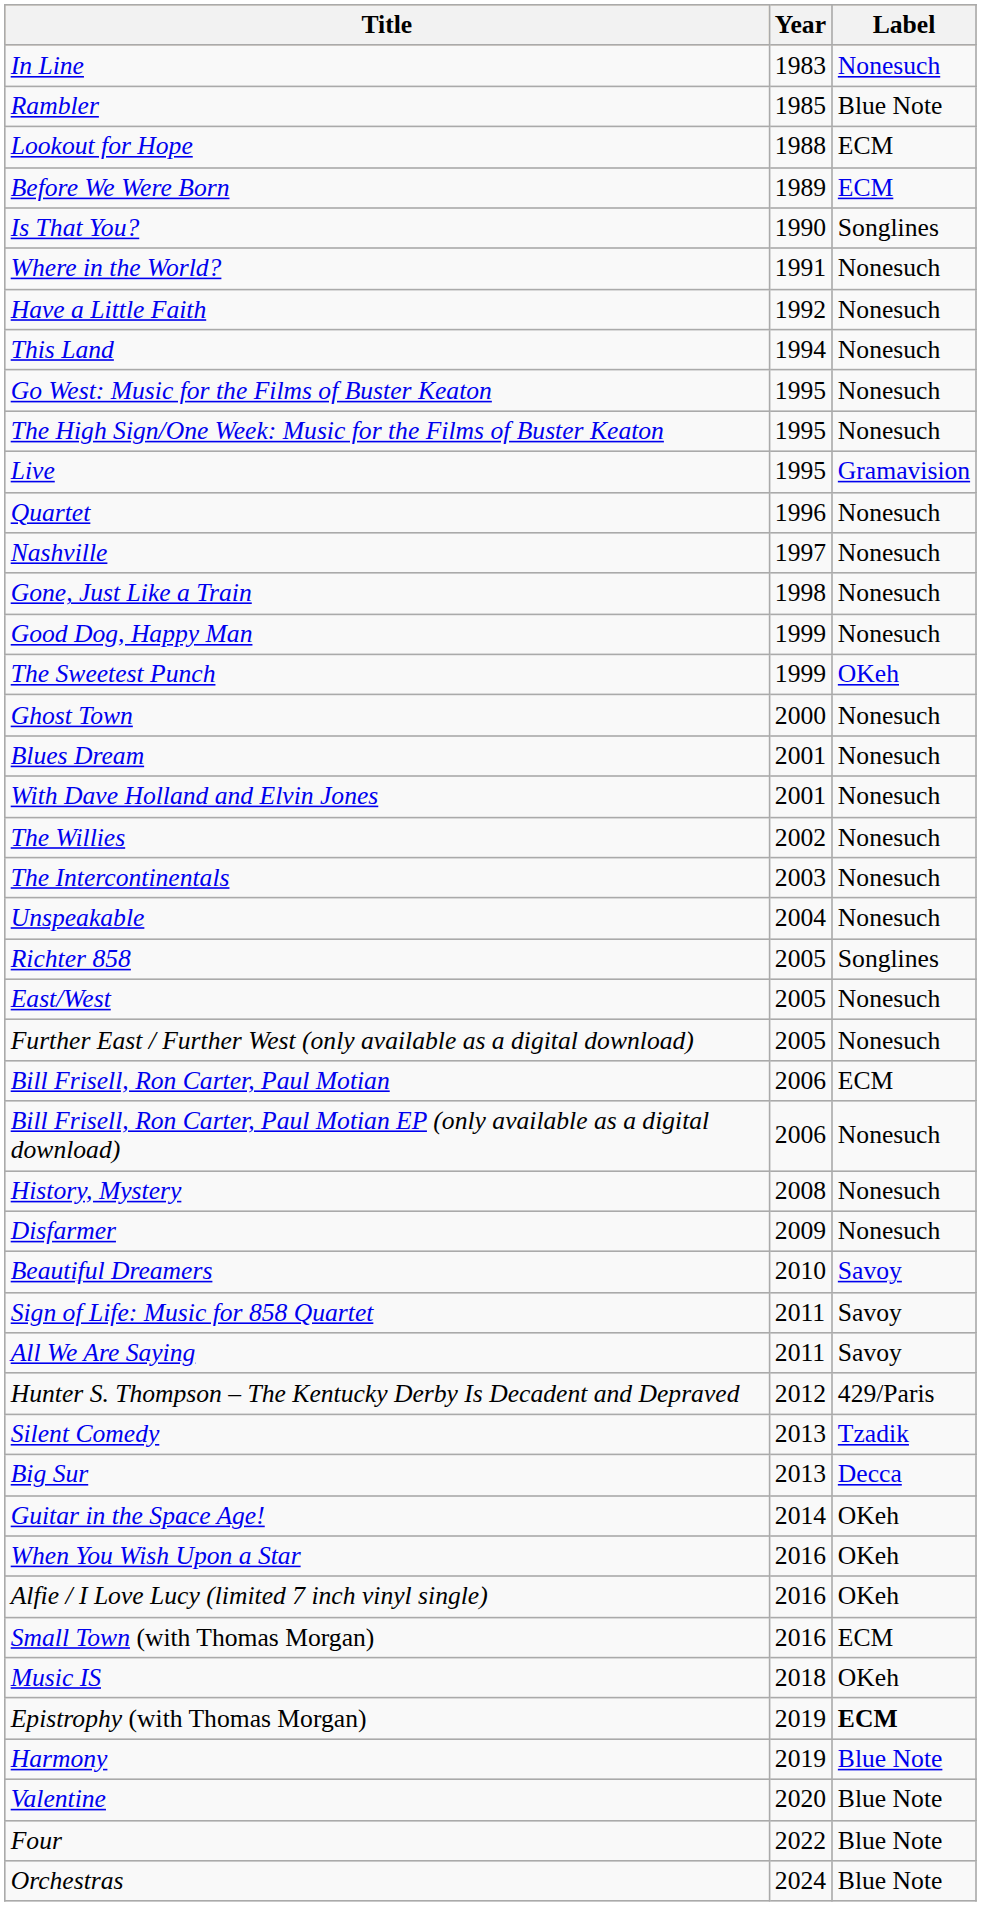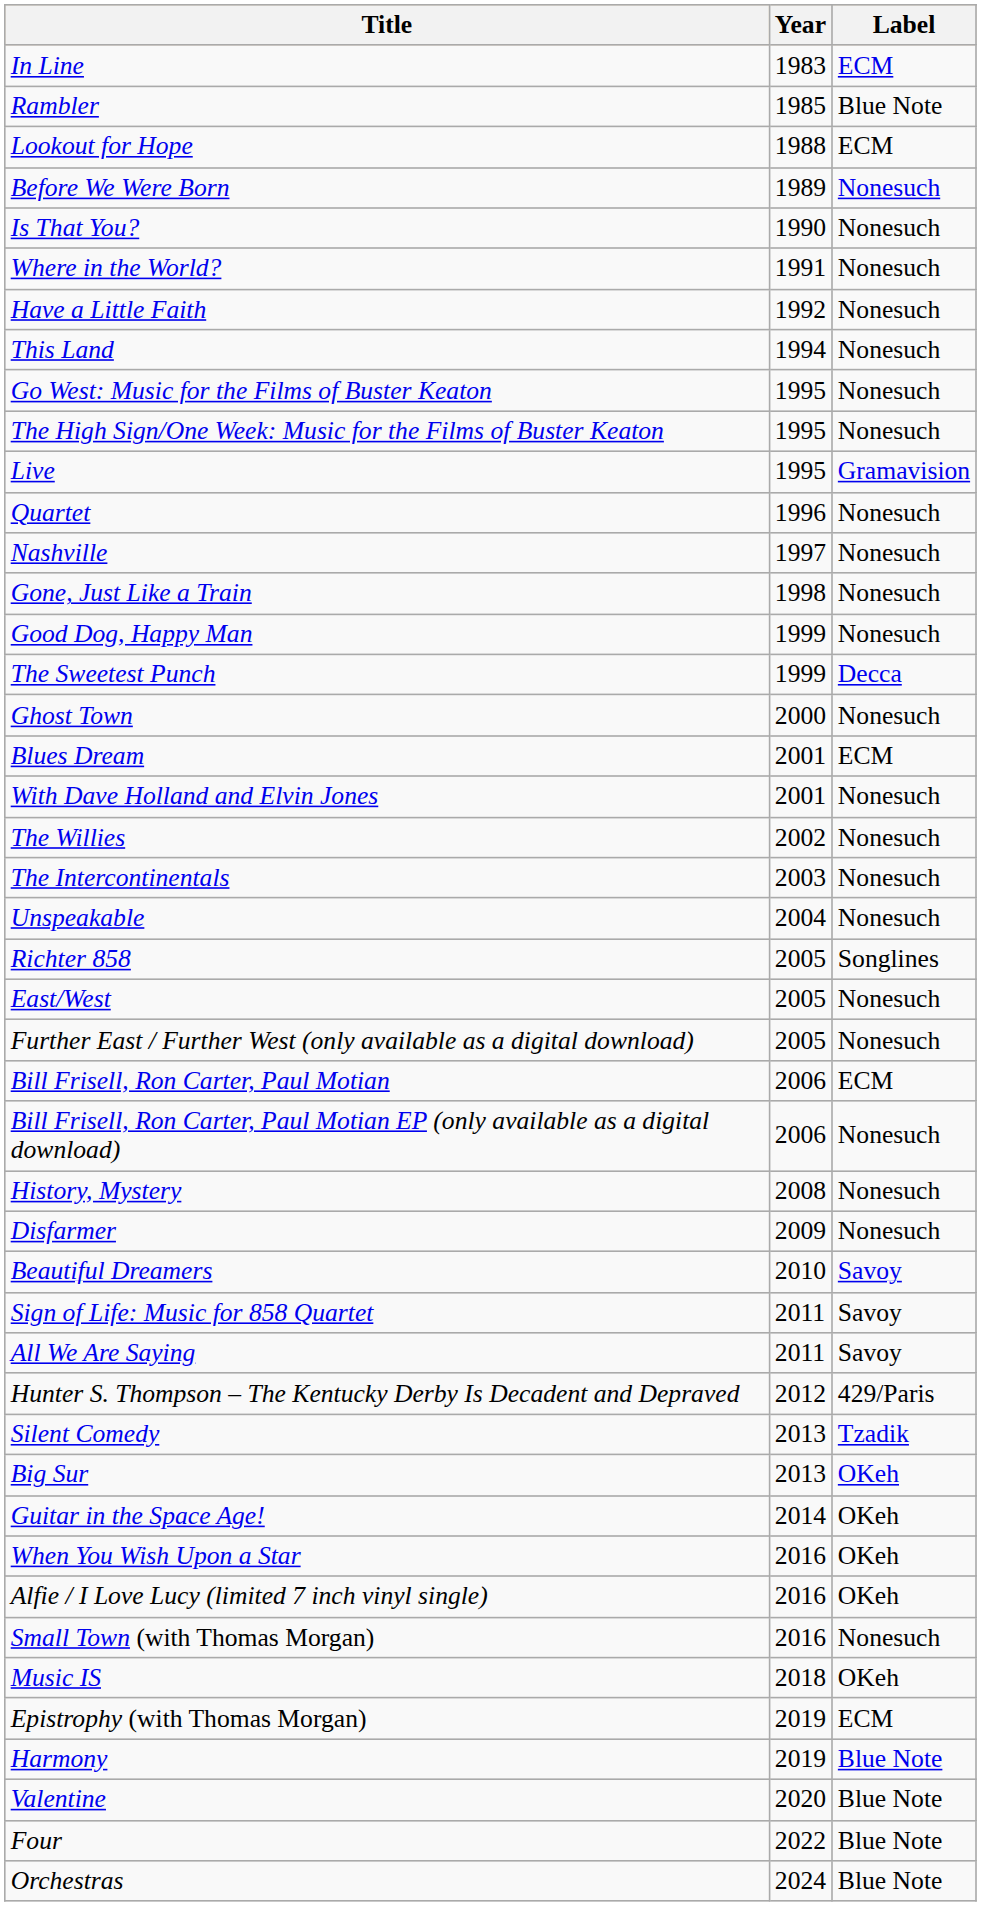In Line | Label: Nonesuch -> ECM
Before We Were Born | Label: ECM -> Nonesuch
Is That You? | Label: Songlines -> Nonesuch
The Sweetest Punch | Label: OKeh -> Decca
Blues Dream | Label: Nonesuch -> ECM
Big Sur | Label: Decca -> OKeh
Small Town (with Thomas Morgan) | Label: ECM -> Nonesuch
Epistrophy (with Thomas Morgan) | Label: bold -> normal
